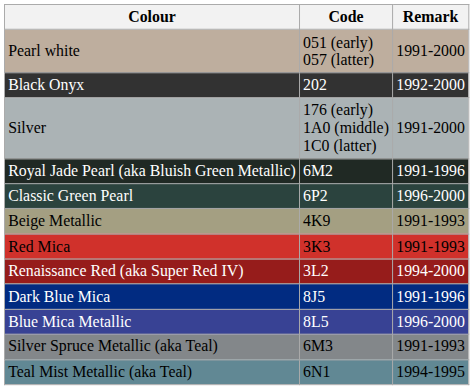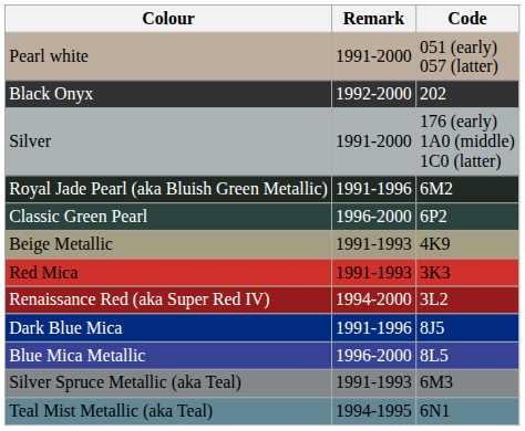columns swapped: Code <-> Remark
